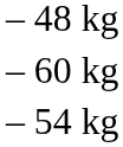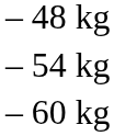rows swapped: – 54 kg <-> – 60 kg
